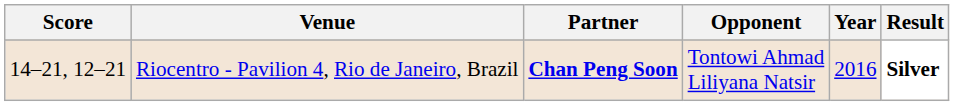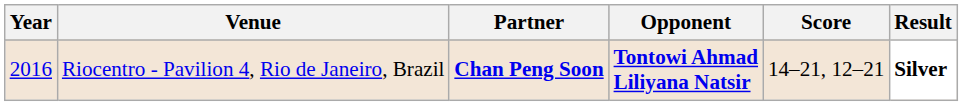columns swapped: Year <-> Score
Riocentro - Pavilion 4, Rio de Janeiro, Brazil | Opponent: normal -> bold
